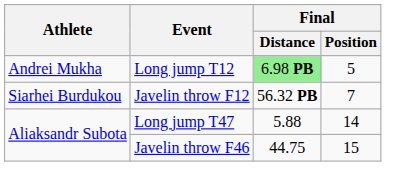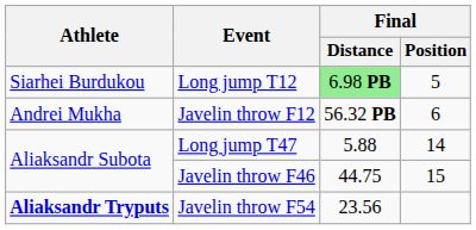Long jump T12 | Athlete: Andrei Mukha -> Siarhei Burdukou
Javelin throw F12 | Athlete: Siarhei Burdukou -> Andrei Mukha
Javelin throw F12 | Final / Position: 7 -> 6
+ row: Aliaksandr Tryputs | Javelin throw F54 | 23.56
